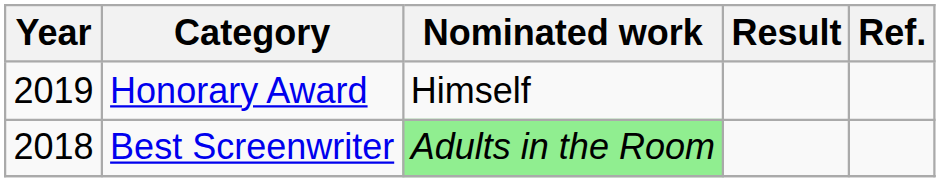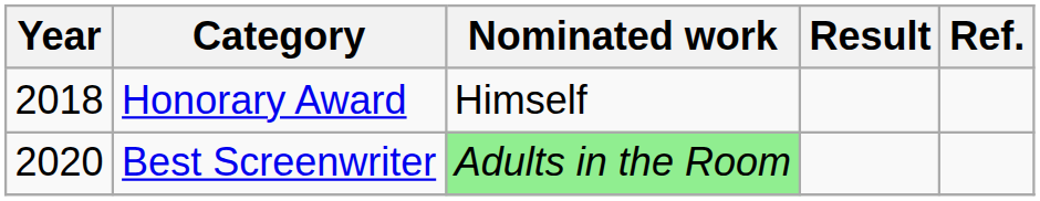Honorary Award | Year: 2019 -> 2018
Best Screenwriter | Year: 2018 -> 2020
